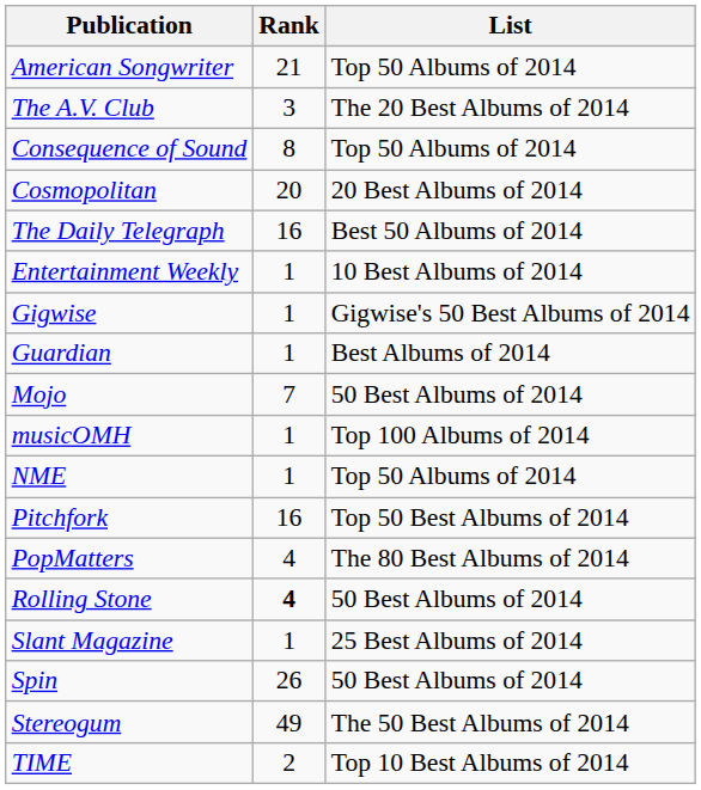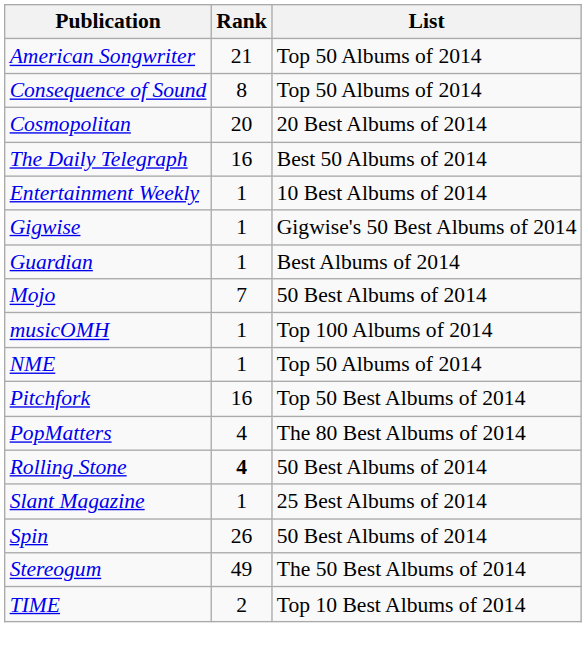- row: The A.V. Club | 3 | The 20 Best Albums of 2014
